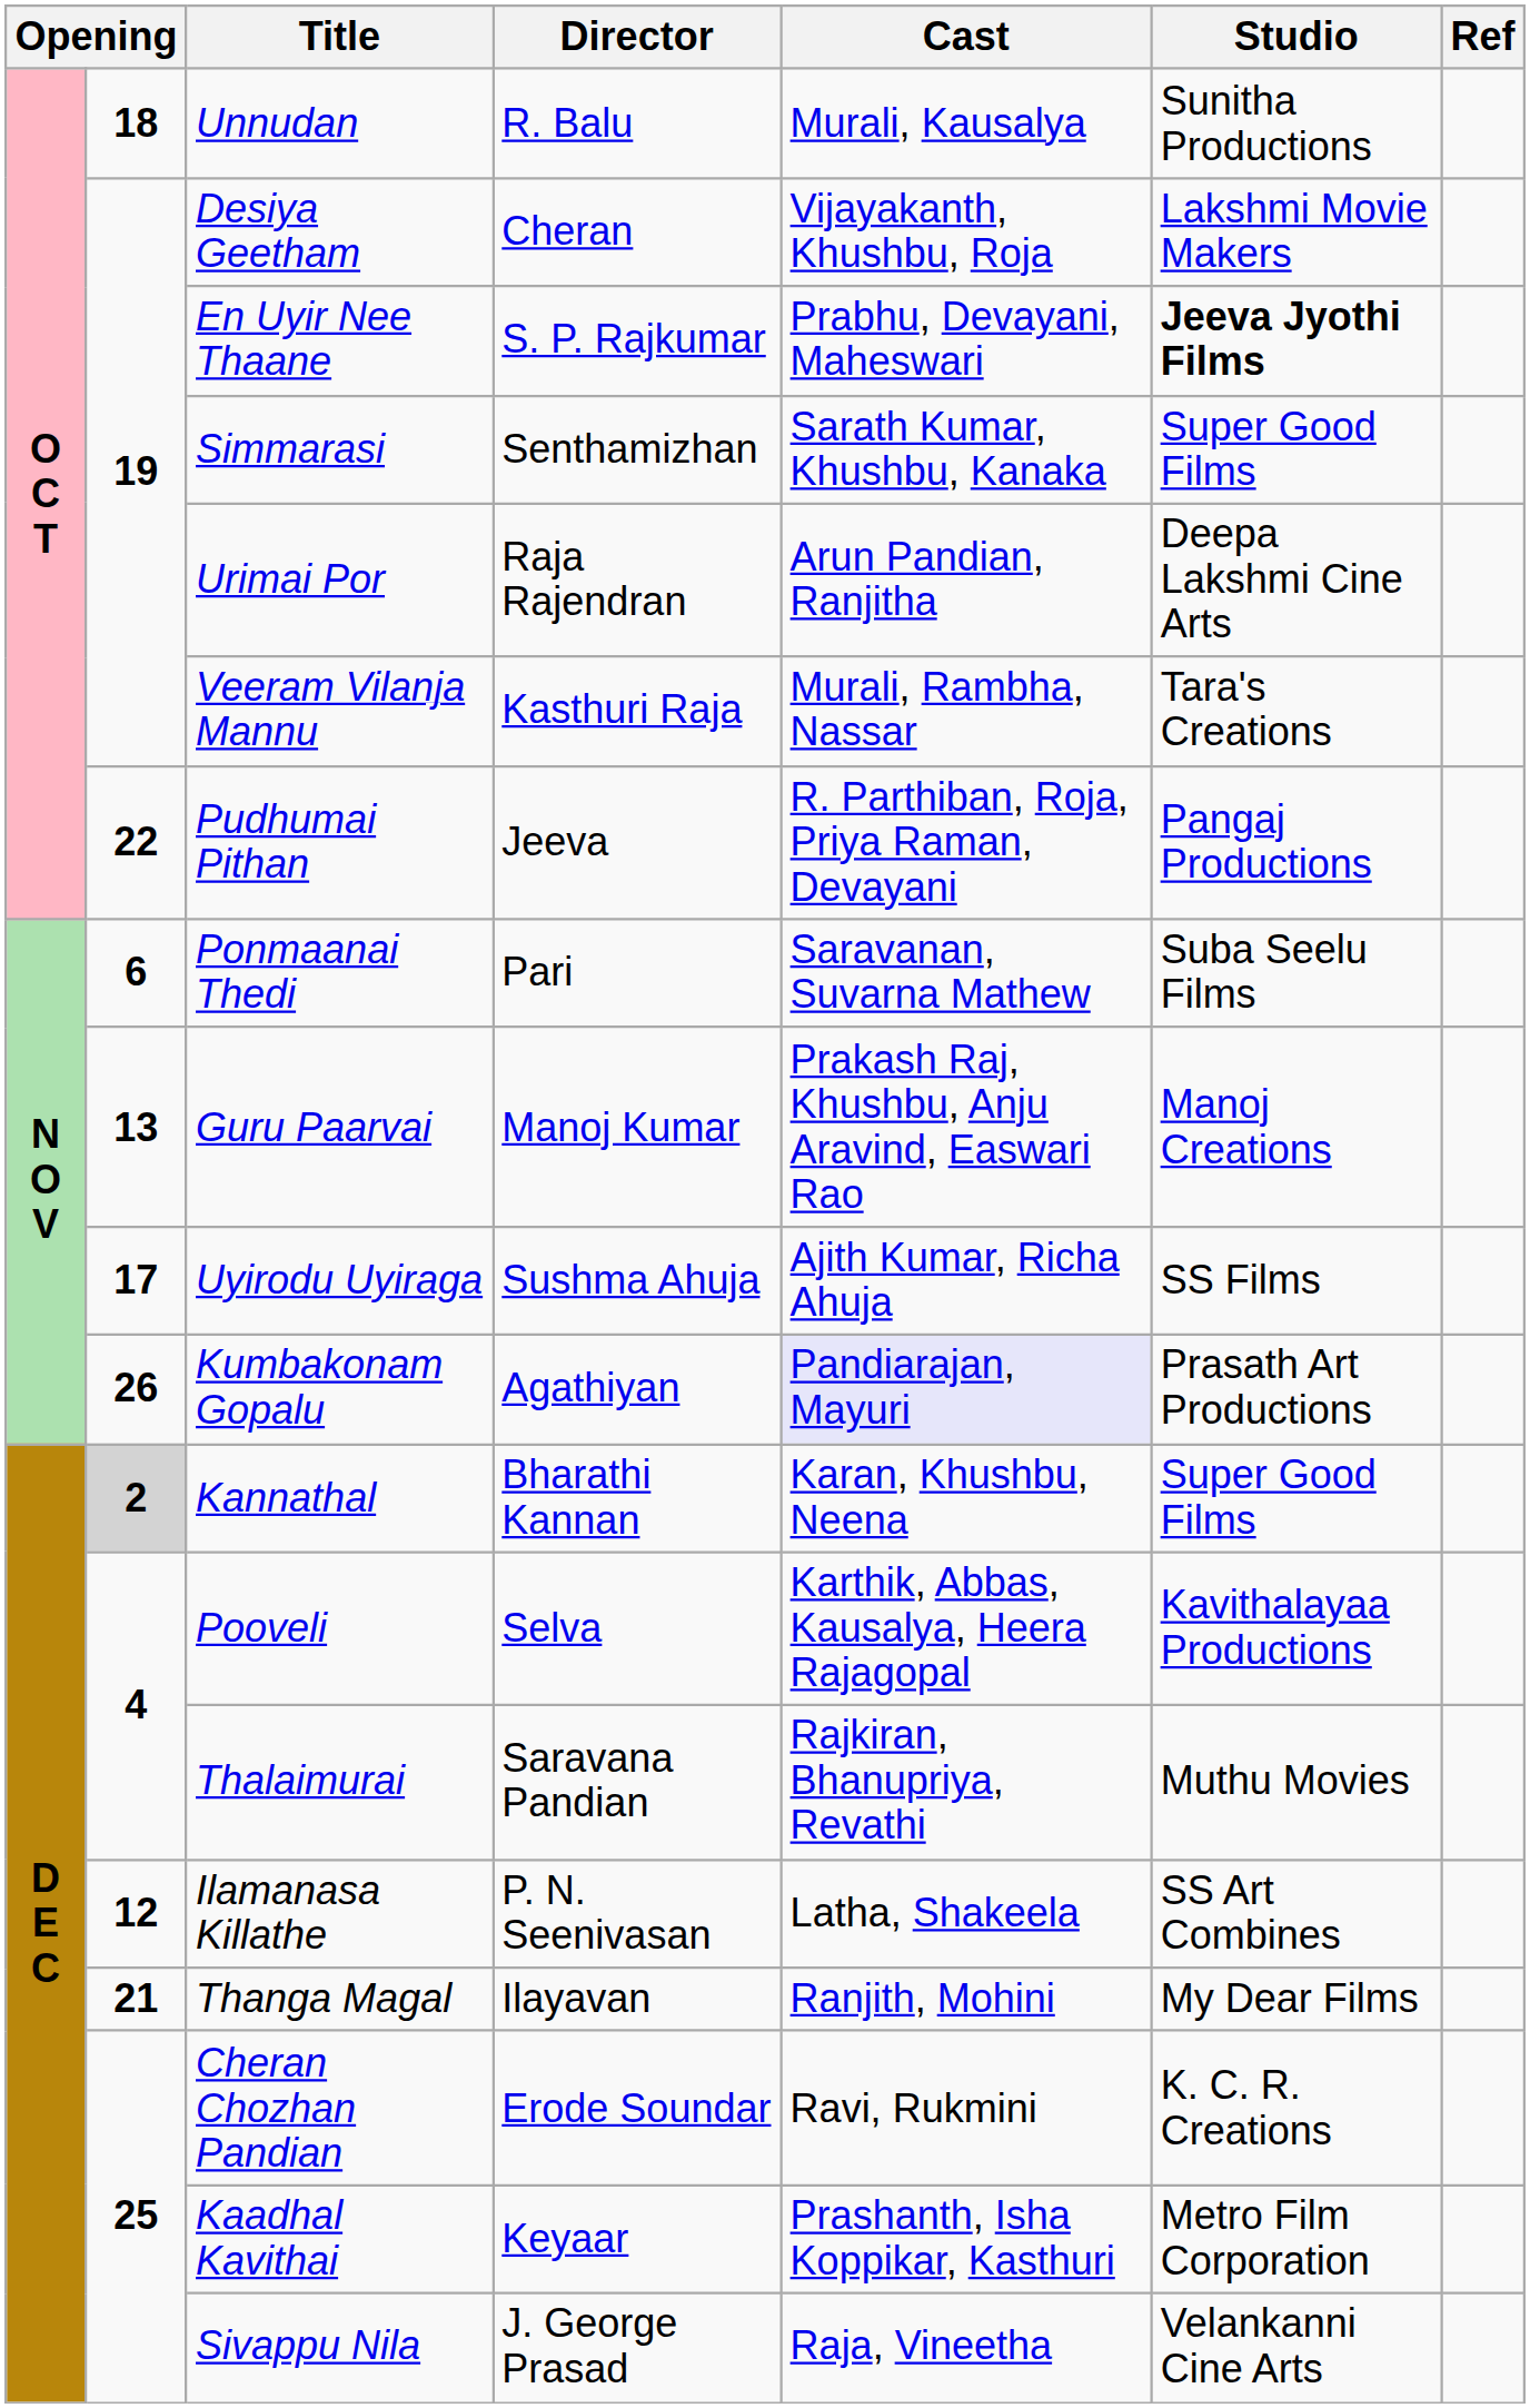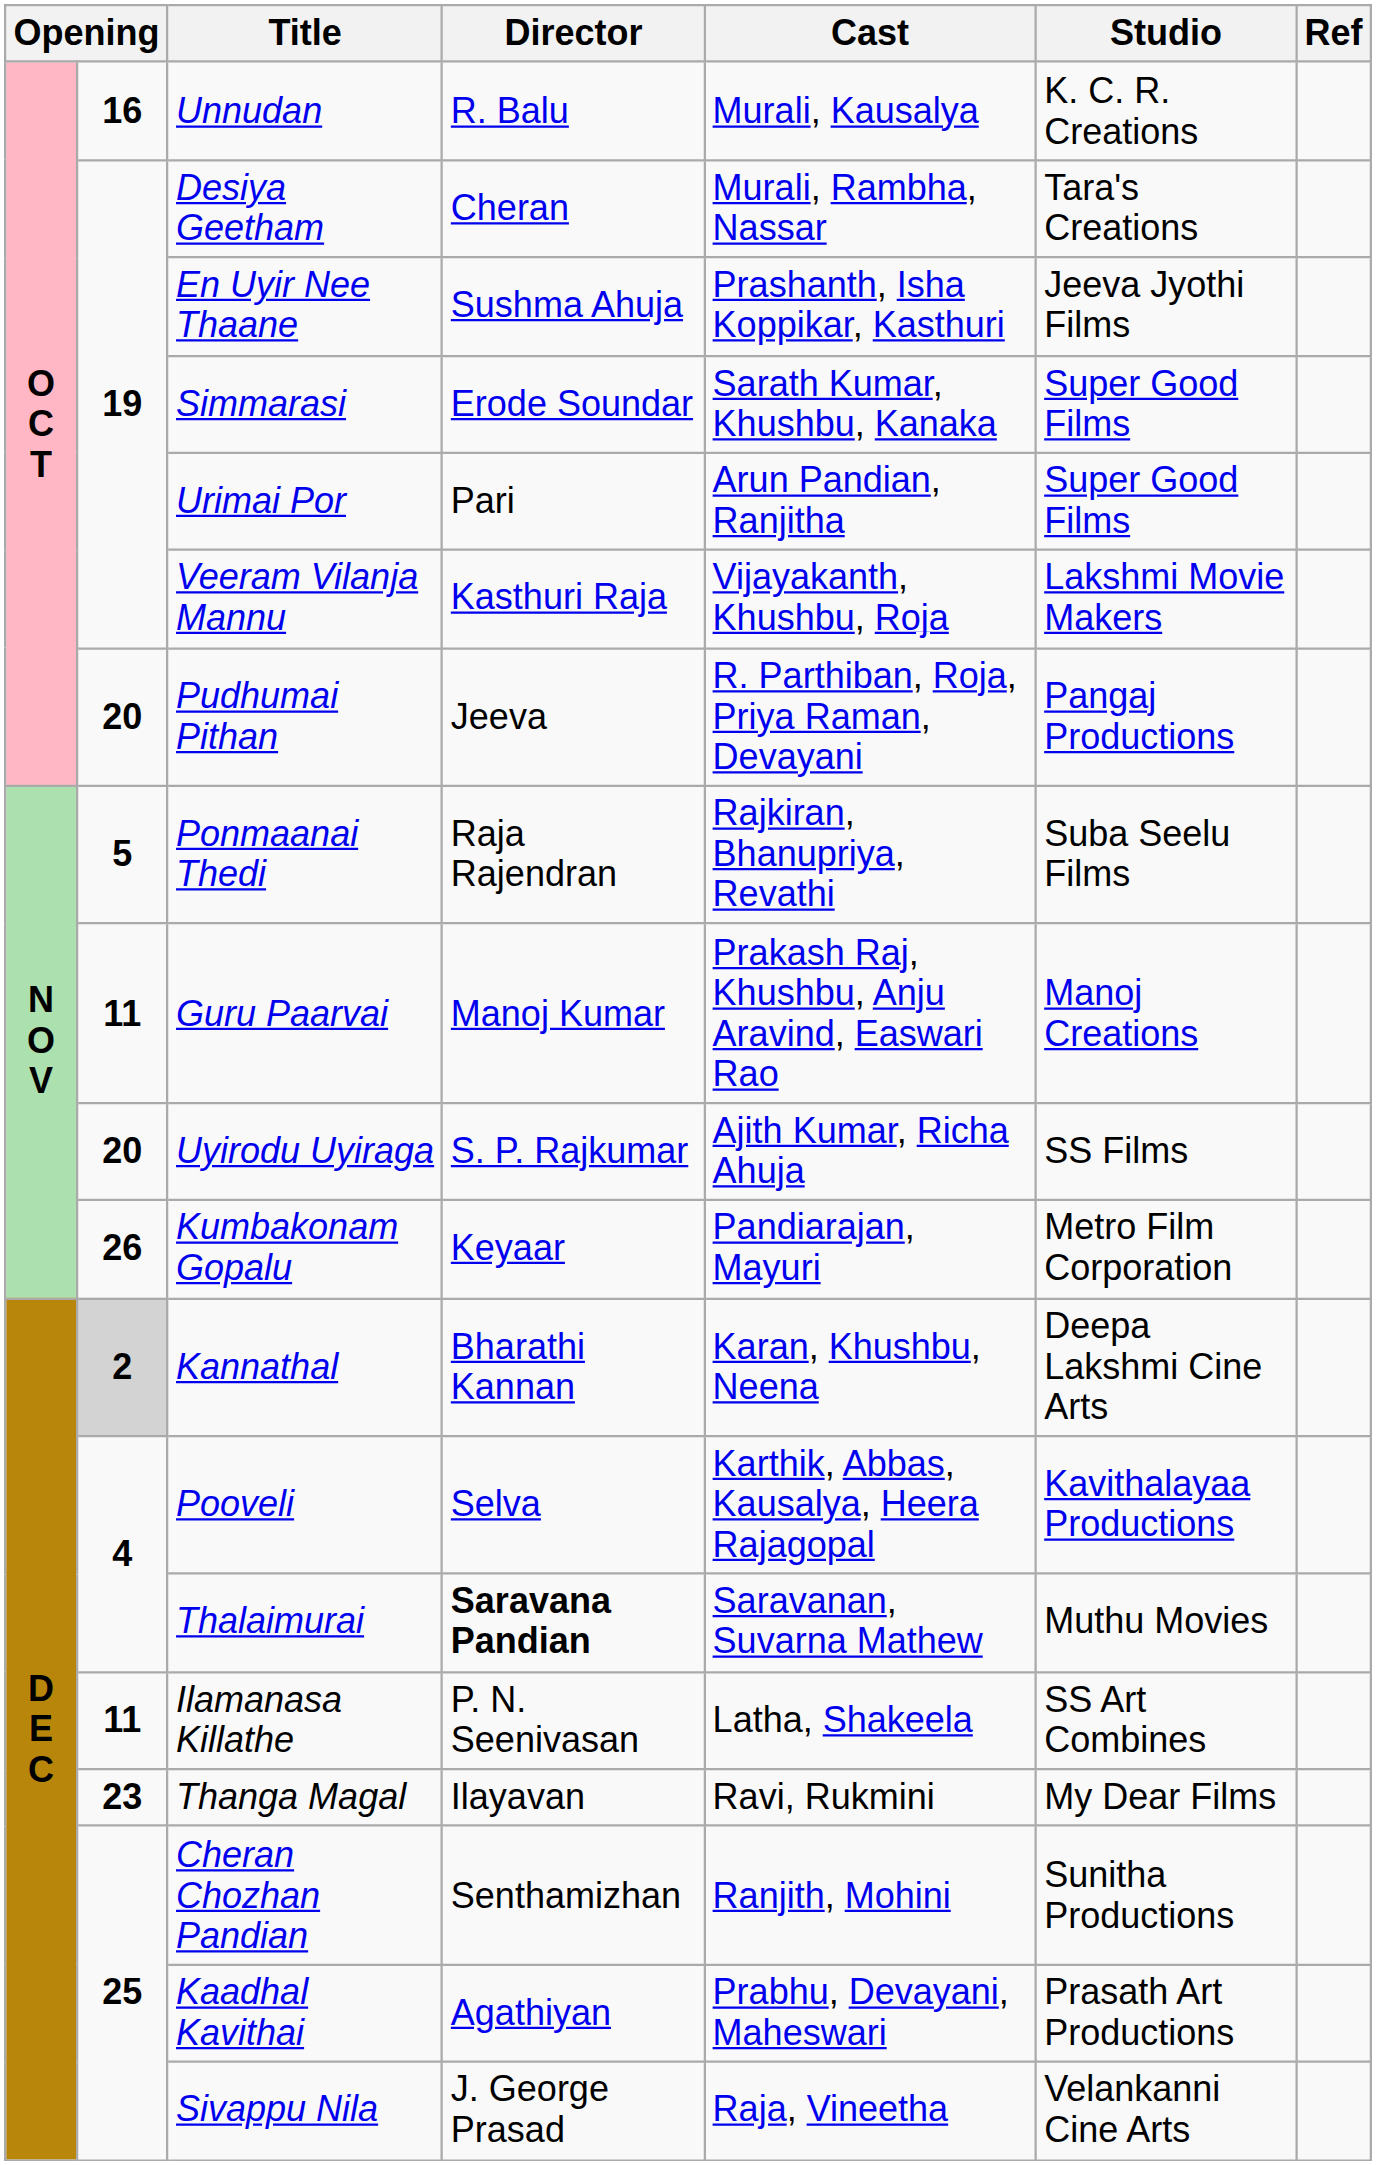Unnudan | column 2: 18 -> 16
Unnudan | Studio: Sunitha Productions -> K. C. R. Creations
Desiya Geetham | Cast: Vijayakanth, Khushbu, Roja -> Murali, Rambha, Nassar
Desiya Geetham | Studio: Lakshmi Movie Makers -> Tara's Creations
En Uyir Nee Thaane | Director: S. P. Rajkumar -> Sushma Ahuja
En Uyir Nee Thaane | Cast: Prabhu, Devayani, Maheswari -> Prashanth, Isha Koppikar, Kasthuri
En Uyir Nee Thaane | Studio: bold -> normal
Simmarasi | Director: Senthamizhan -> Erode Soundar
Urimai Por | Director: Raja Rajendran -> Pari
Urimai Por | Studio: Deepa Lakshmi Cine Arts -> Super Good Films
Veeram Vilanja Mannu | Cast: Murali, Rambha, Nassar -> Vijayakanth, Khushbu, Roja
Veeram Vilanja Mannu | Studio: Tara's Creations -> Lakshmi Movie Makers
Pudhumai Pithan | column 2: 22 -> 20
Ponmaanai Thedi | column 2: 6 -> 5
Ponmaanai Thedi | Director: Pari -> Raja Rajendran
Ponmaanai Thedi | Cast: Saravanan, Suvarna Mathew -> Rajkiran, Bhanupriya, Revathi
Guru Paarvai | column 2: 13 -> 11
Uyirodu Uyiraga | column 2: 17 -> 20
Uyirodu Uyiraga | Director: Sushma Ahuja -> S. P. Rajkumar
Kumbakonam Gopalu | Director: Agathiyan -> Keyaar
Kumbakonam Gopalu | Cast: lavender background -> no background
Kumbakonam Gopalu | Studio: Prasath Art Productions -> Metro Film Corporation
Kannathal | Studio: Super Good Films -> Deepa Lakshmi Cine Arts
Thalaimurai | Director: normal -> bold
Thalaimurai | Cast: Rajkiran, Bhanupriya, Revathi -> Saravanan, Suvarna Mathew
Ilamanasa Killathe | column 2: 12 -> 11
Thanga Magal | column 2: 21 -> 23
Thanga Magal | Cast: Ranjith, Mohini -> Ravi, Rukmini
Cheran Chozhan Pandian | Director: Erode Soundar -> Senthamizhan
Cheran Chozhan Pandian | Cast: Ravi, Rukmini -> Ranjith, Mohini
Cheran Chozhan Pandian | Studio: K. C. R. Creations -> Sunitha Productions
Kaadhal Kavithai | Director: Keyaar -> Agathiyan
Kaadhal Kavithai | Cast: Prashanth, Isha Koppikar, Kasthuri -> Prabhu, Devayani, Maheswari
Kaadhal Kavithai | Studio: Metro Film Corporation -> Prasath Art Productions
